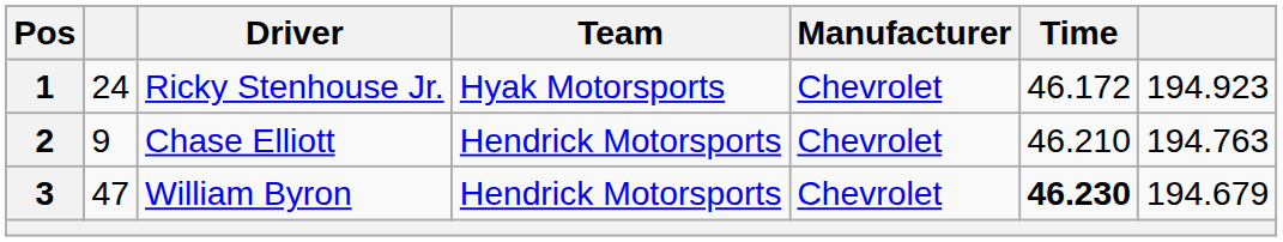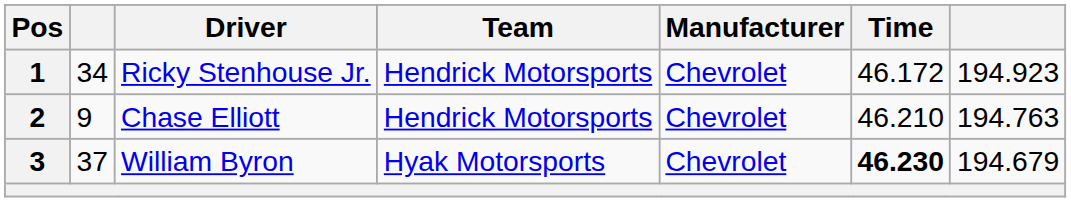1 | column 2: 24 -> 34
1 | Team: Hyak Motorsports -> Hendrick Motorsports
3 | column 2: 47 -> 37
3 | Team: Hendrick Motorsports -> Hyak Motorsports
